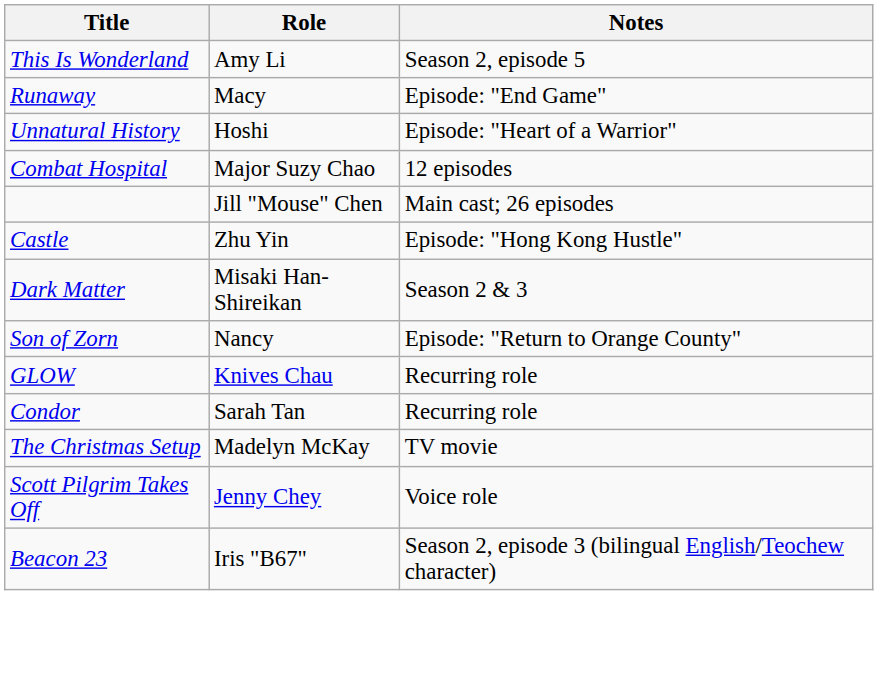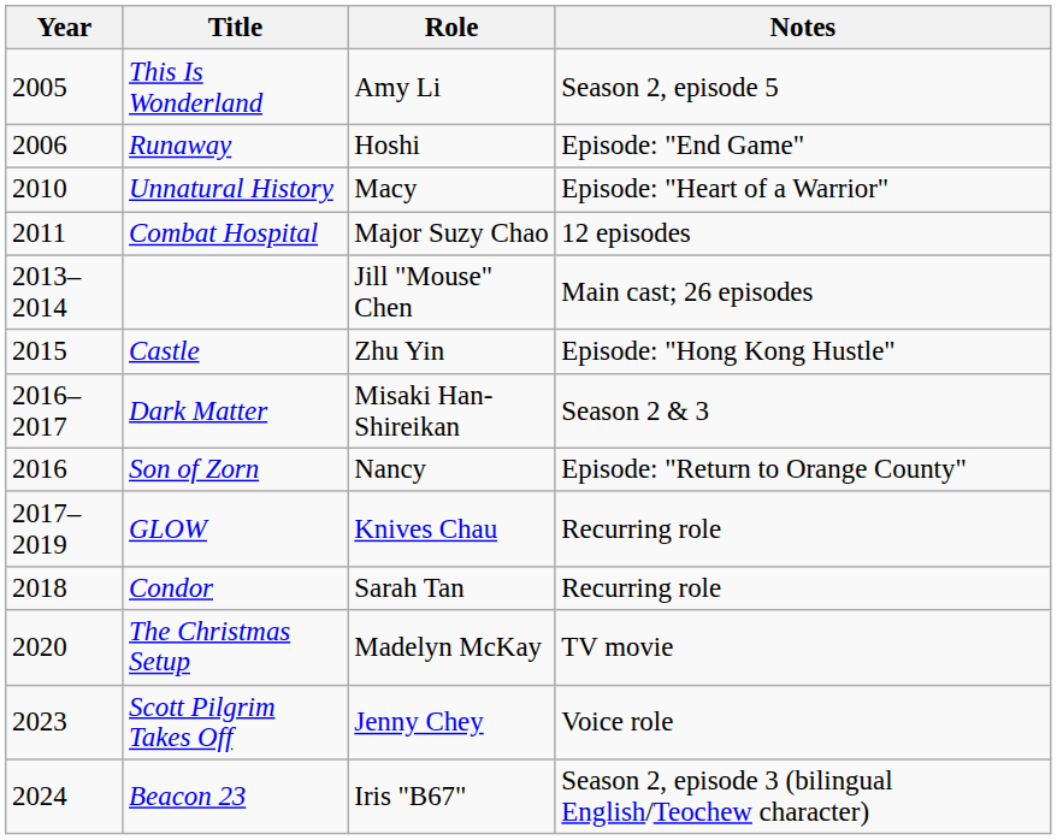+ column: Year | 2005 | 2006 | 2010 | 2011 | 2013–2014 | 2015 | 2016–2017 | 2016 | 2017–2019 | 2018 | 2020 | 2023 | 2024
Runaway | Role: Macy -> Hoshi
Unnatural History | Role: Hoshi -> Macy
